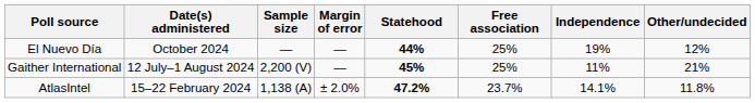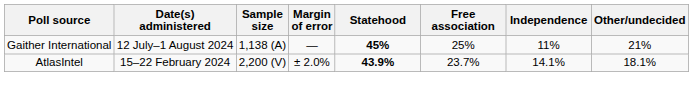- row: El Nuevo Día | October 2024 | — | — | 44% | 25% | 19% | 12%
Gaither International | Sample size: 2,200 (V) -> 1,138 (A)
AtlasIntel | Sample size: 1,138 (A) -> 2,200 (V)
AtlasIntel | Statehood: 47.2% -> 43.9%
AtlasIntel | Other/undecided: 11.8% -> 18.1%
